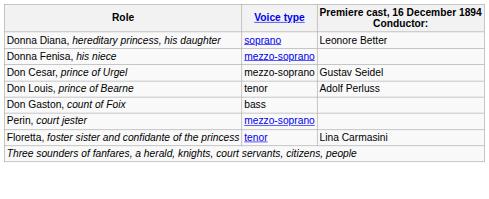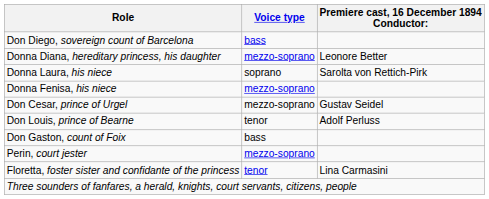+ row: Don Diego, sovereign count of Barcelona | bass
Donna Diana, hereditary princess, his daughter | Voice type: soprano -> mezzo-soprano
+ row: Donna Laura, his niece | soprano | Sarolta von Rettich-Pirk
